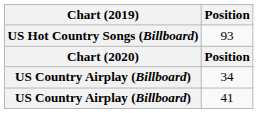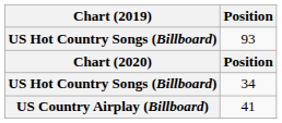34 | Chart (2019): US Country Airplay (Billboard) -> US Hot Country Songs (Billboard)
